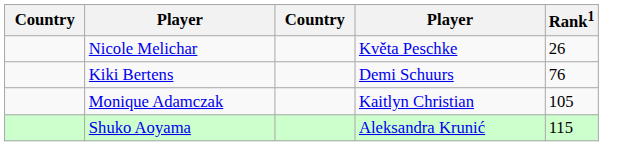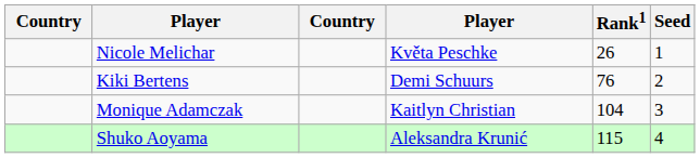+ column: Seed | 1 | 2 | 3 | 4
Monique Adamczak | Rank1: 105 -> 104
